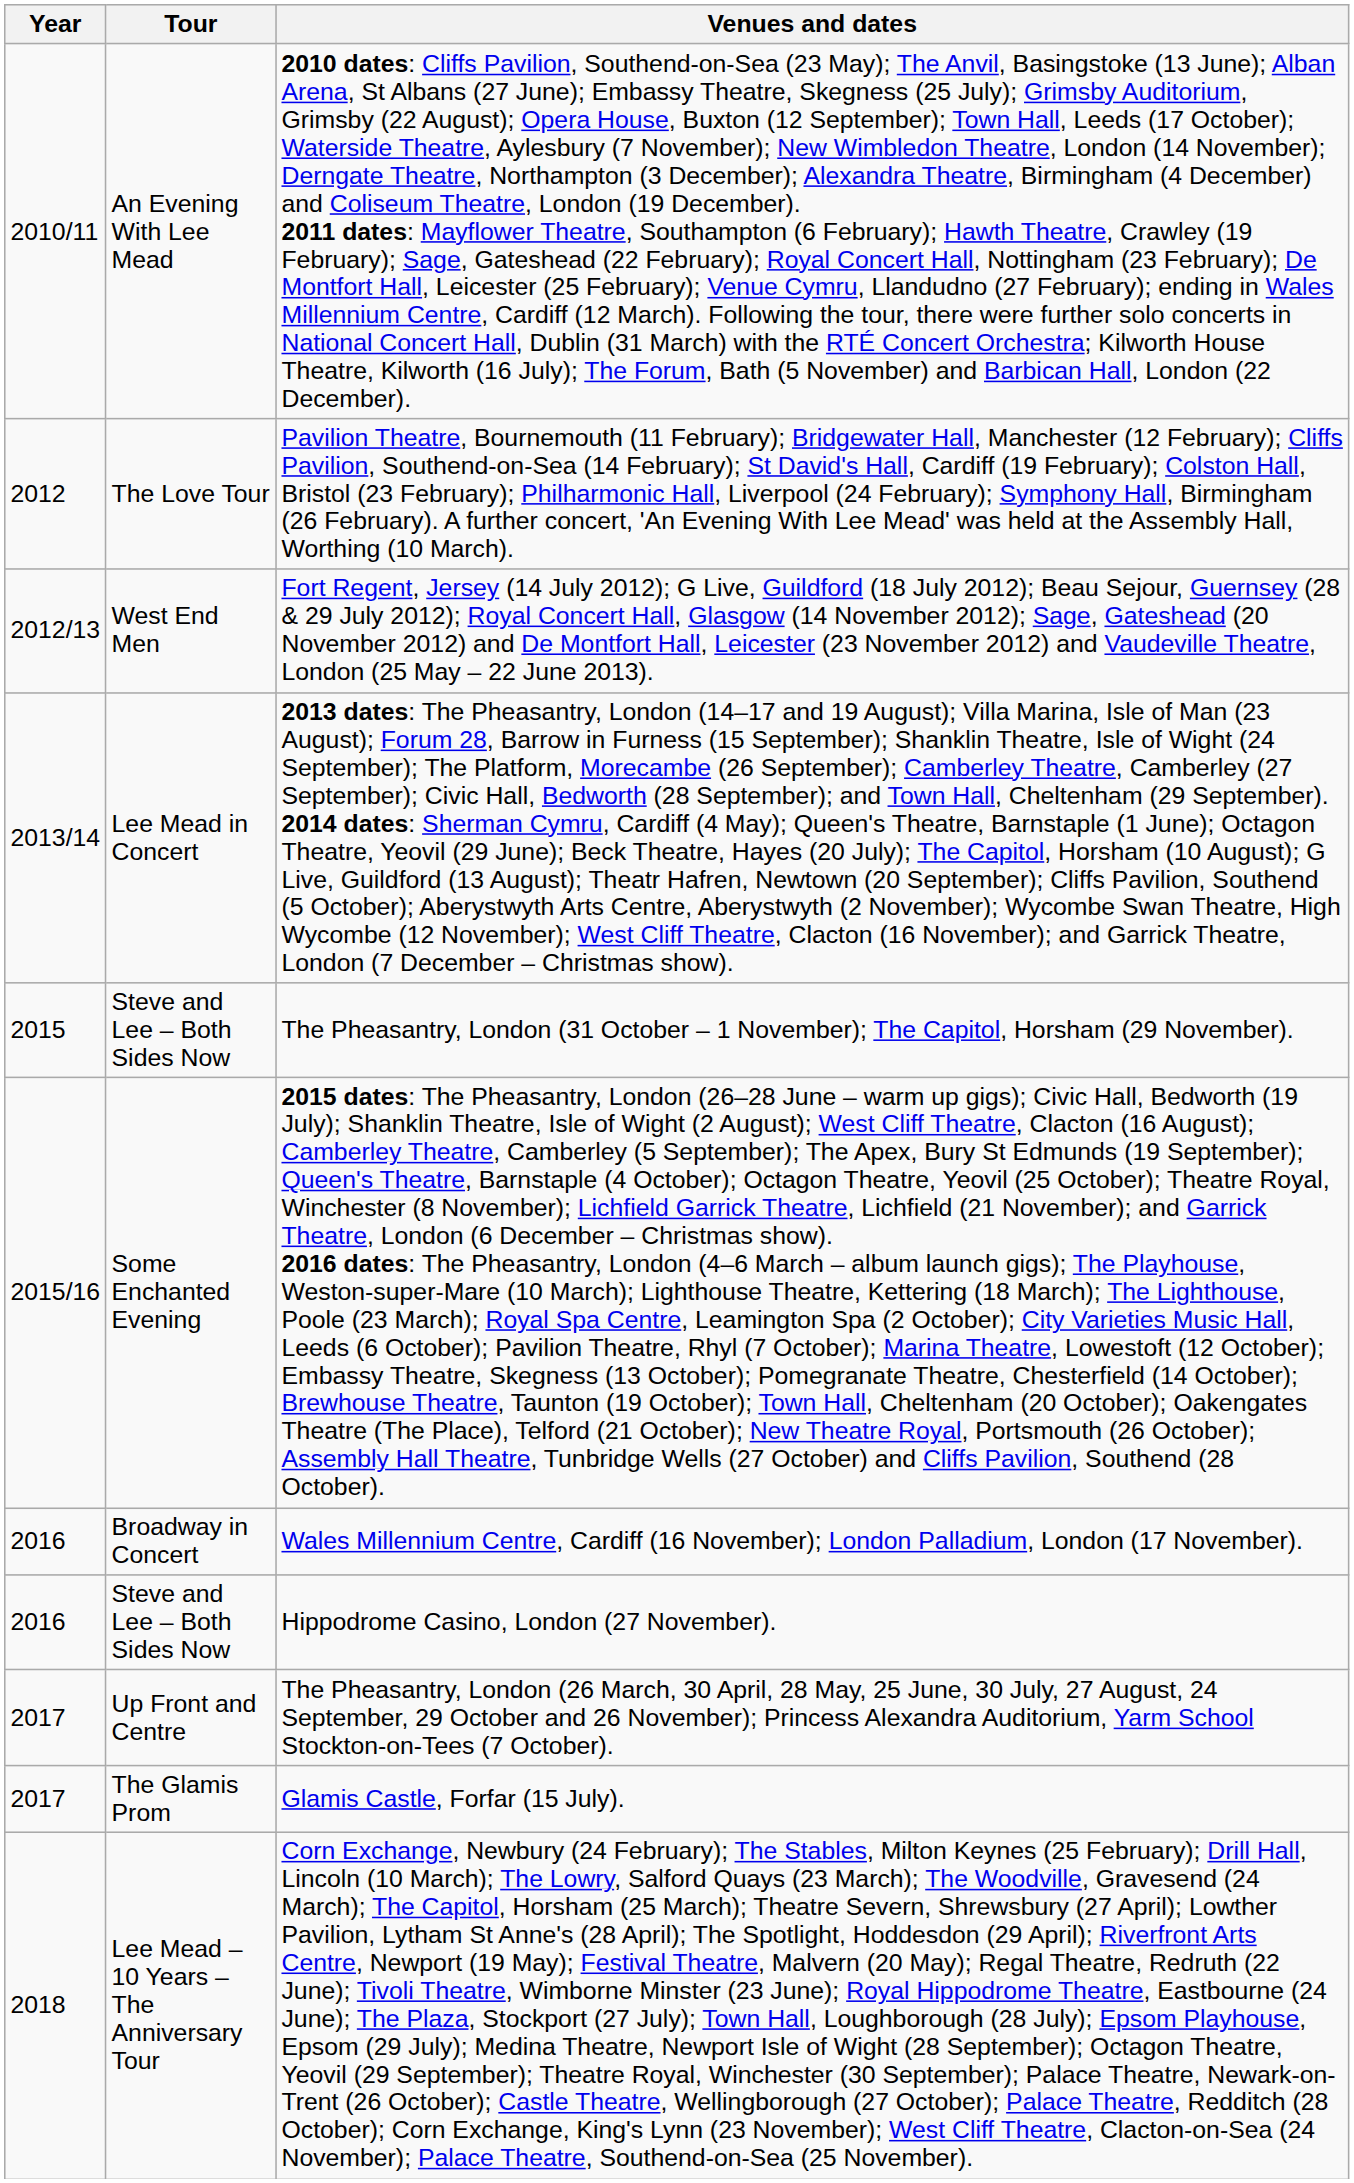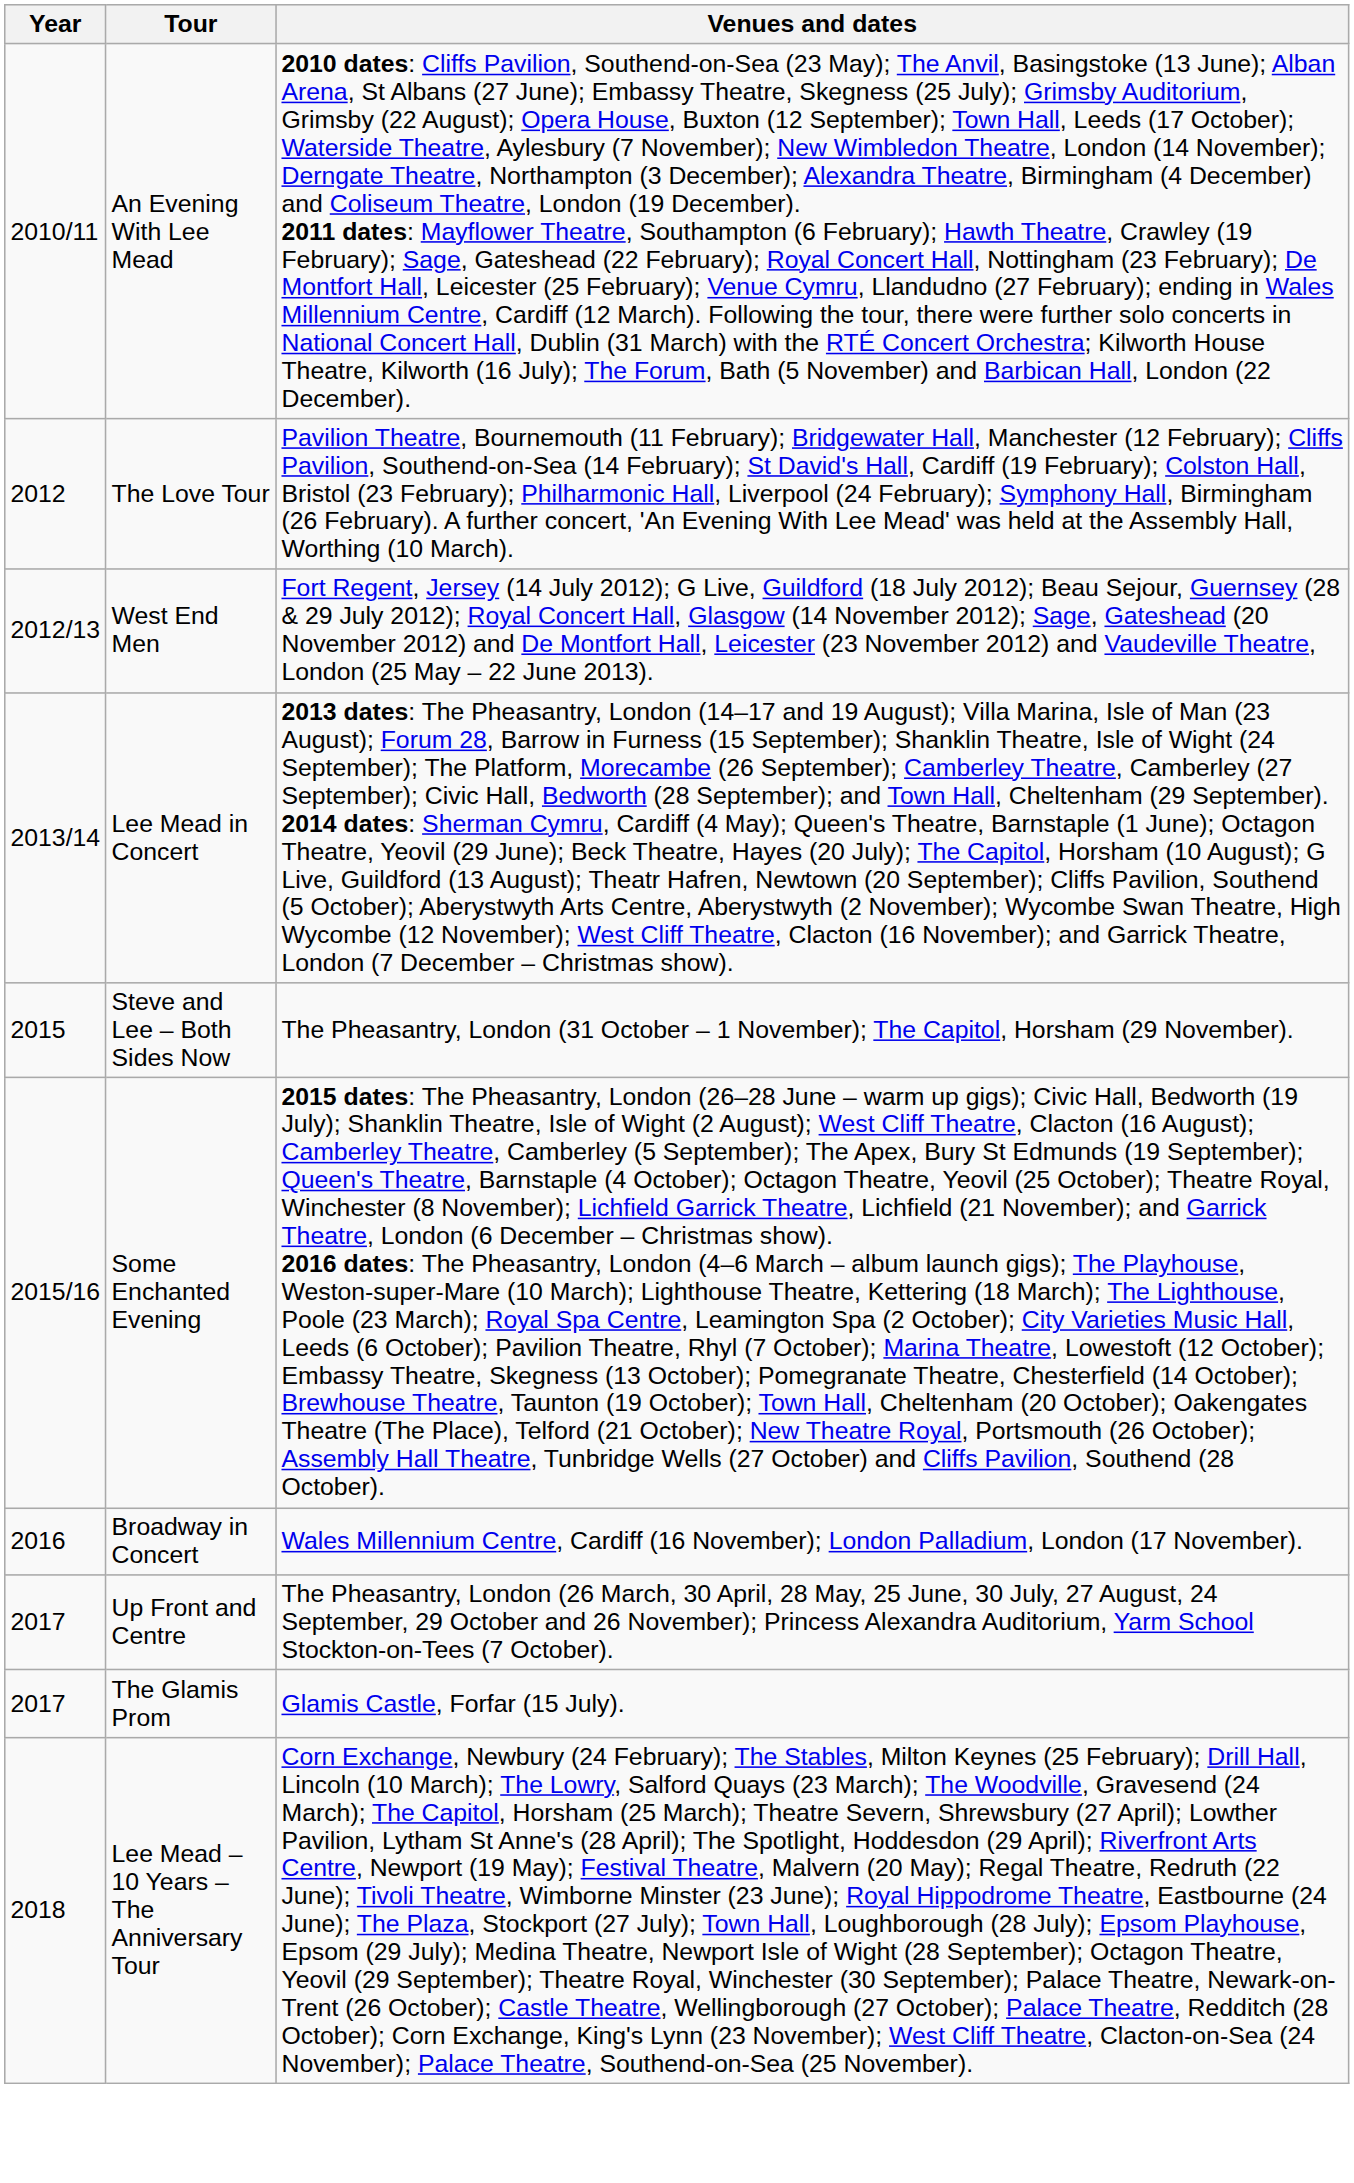- row: 2016 | Steve and Lee – Both Sides Now | Hippodrome Casino, London (27 November).
